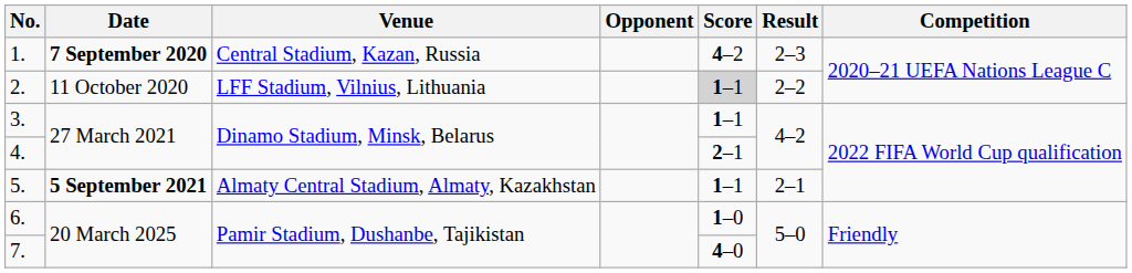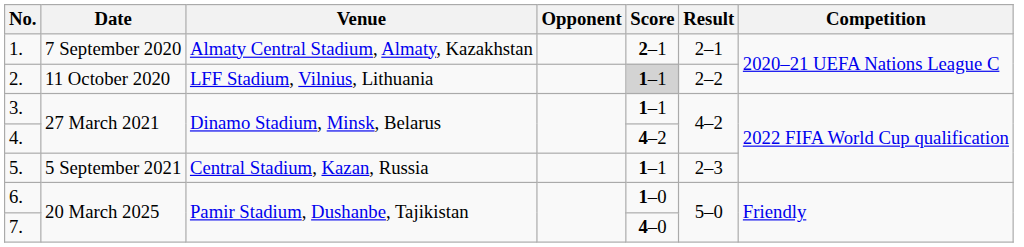1. | Date: bold -> normal
1. | Venue: Central Stadium, Kazan, Russia -> Almaty Central Stadium, Almaty, Kazakhstan
1. | Score: 4–2 -> 2–1
1. | Result: 2–3 -> 2–1
4. | Score: 2–1 -> 4–2
5. | Date: bold -> normal
5. | Venue: Almaty Central Stadium, Almaty, Kazakhstan -> Central Stadium, Kazan, Russia
5. | Result: 2–1 -> 2–3
